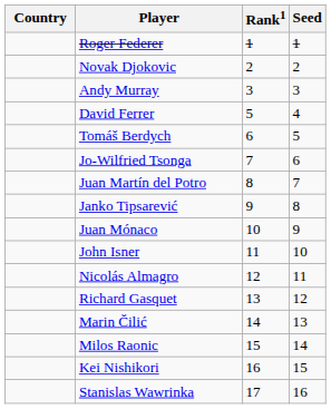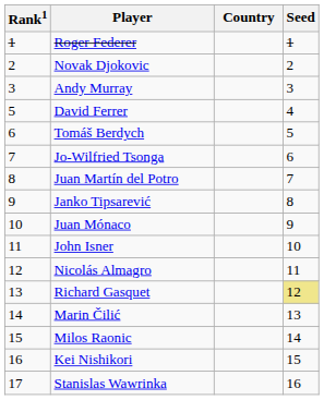columns swapped: Country <-> Rank1
Richard Gasquet | Seed: no background -> khaki background
